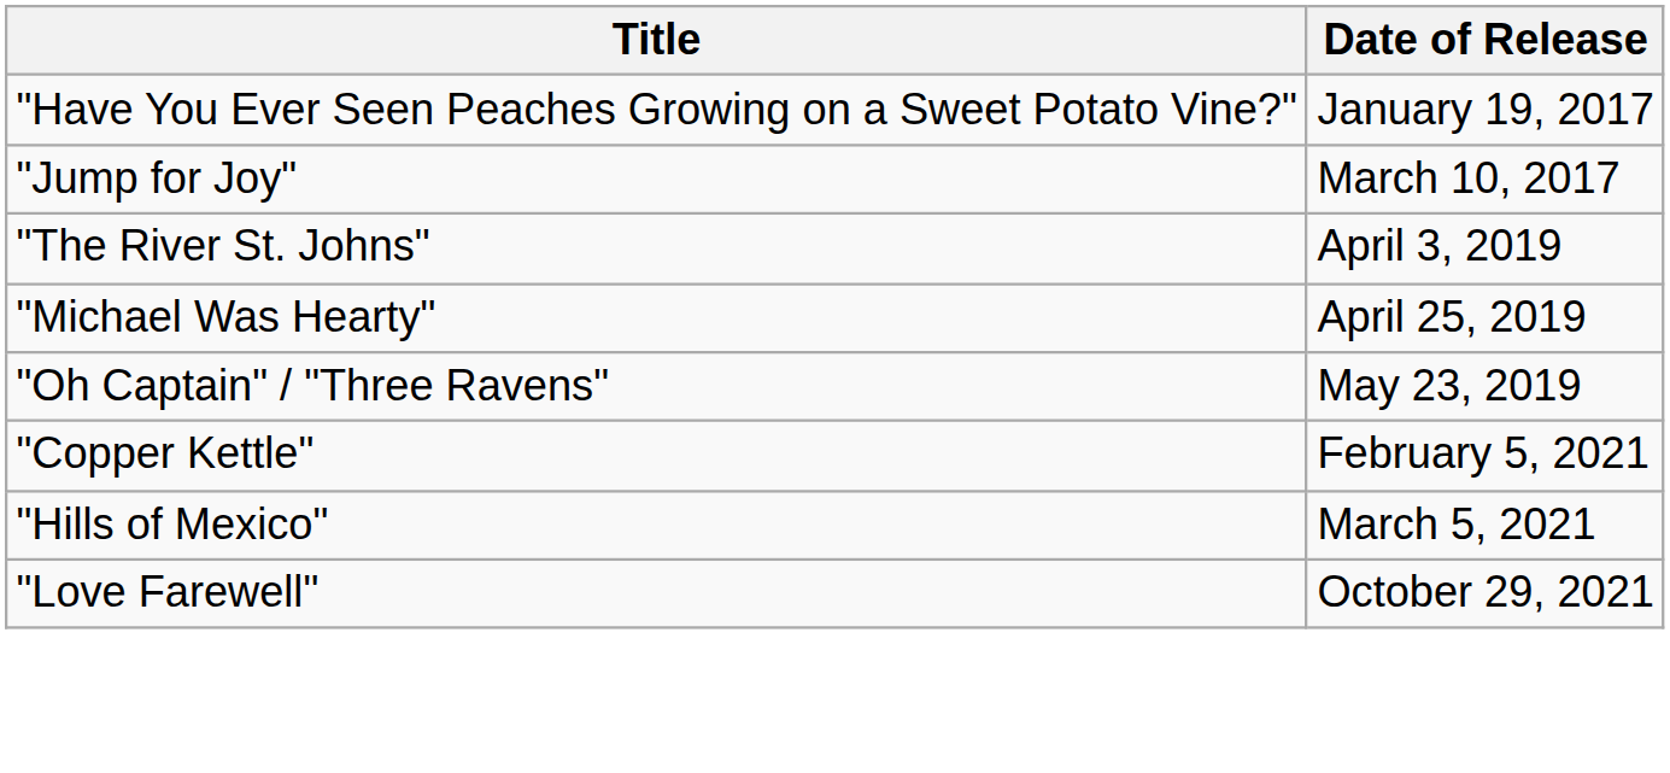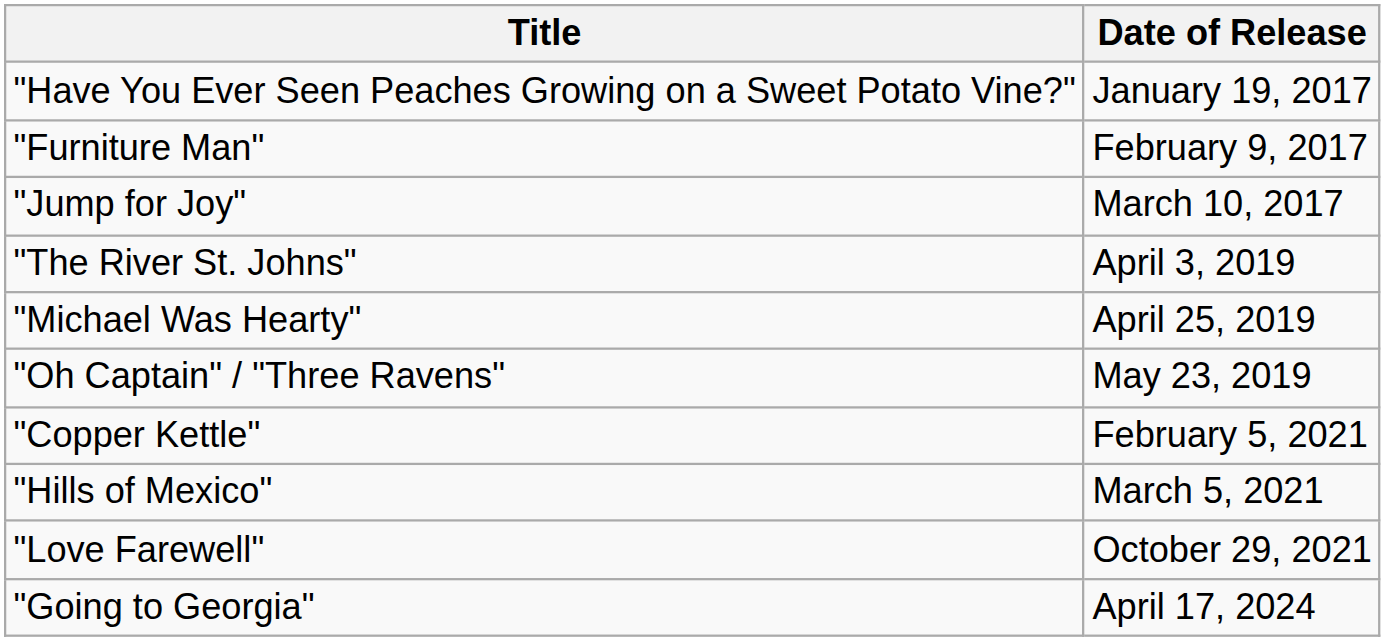+ row: "Furniture Man" | February 9, 2017
+ row: "Going to Georgia" | April 17, 2024
